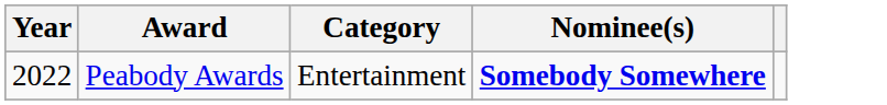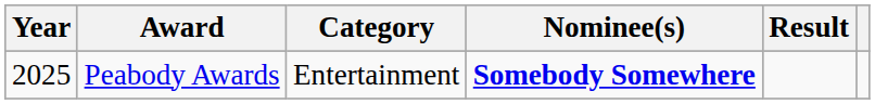+ column: Result
Peabody Awards | Year: 2022 -> 2025
